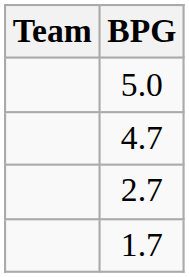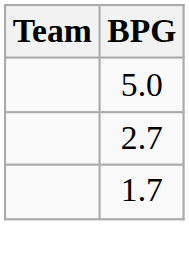- row: 4.7
